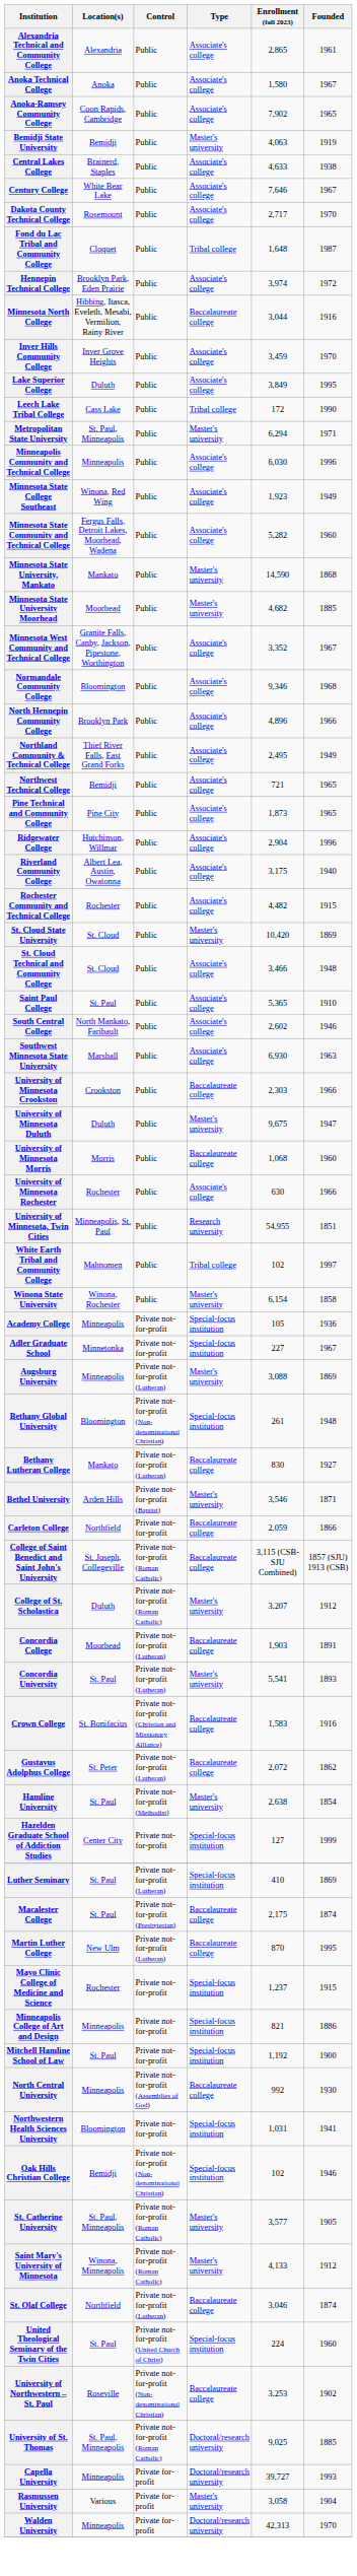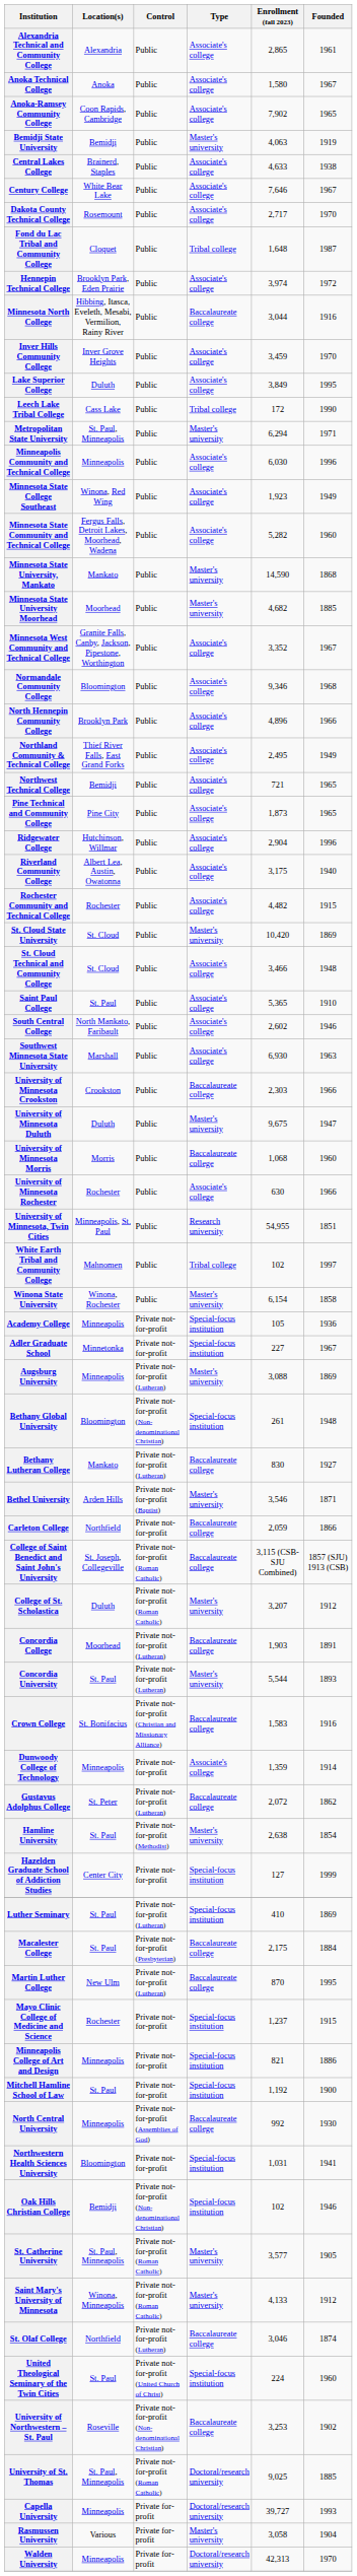Concordia University | Enrollment (fall 2023): 5,541 -> 5,544
+ row: Dunwoody College of Technology | Minneapolis | Private not-for-profit | Associate's college | 1,359 | 1914
Macalester College | Founded: 1874 -> 1884
